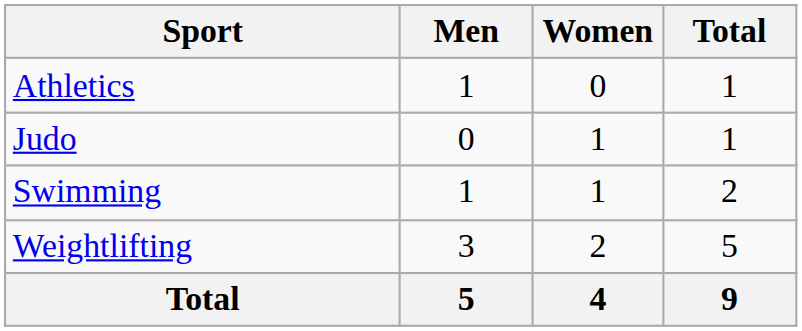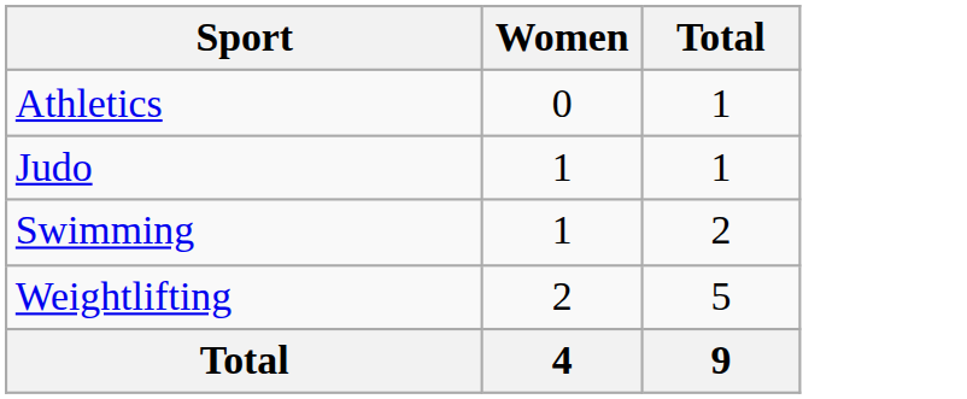- column: Men | 1 | 0 | 1 | 3 | 5
